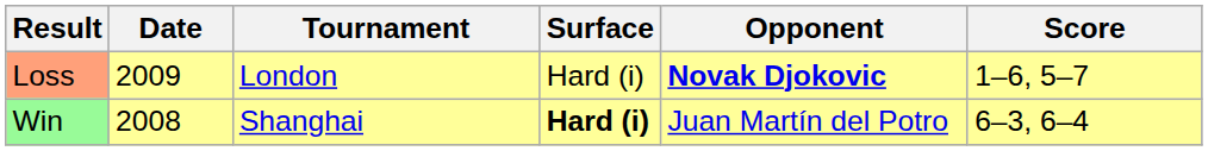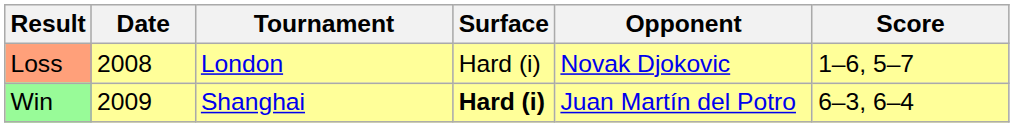Loss | Date: 2009 -> 2008
Loss | Opponent: bold -> normal
Win | Date: 2008 -> 2009
